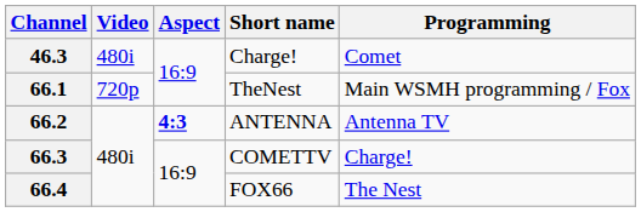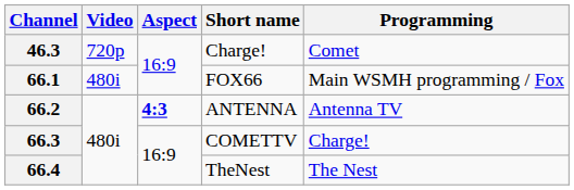46.3 | Video: 480i -> 720p
66.1 | Video: 720p -> 480i
66.1 | Short name: TheNest -> FOX66
66.4 | Short name: FOX66 -> TheNest
